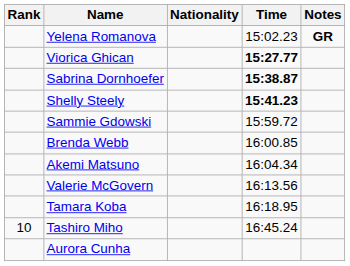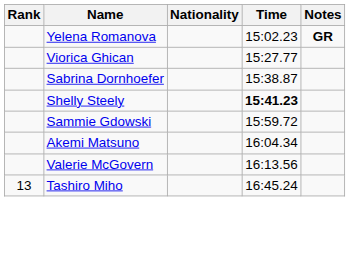Viorica Ghican | Time: bold -> normal
Sabrina Dornhoefer | Time: bold -> normal
- row: Brenda Webb | 16:00.85
- row: Tamara Koba | 16:18.95
Tashiro Miho | Rank: 10 -> 13
- row: Aurora Cunha
